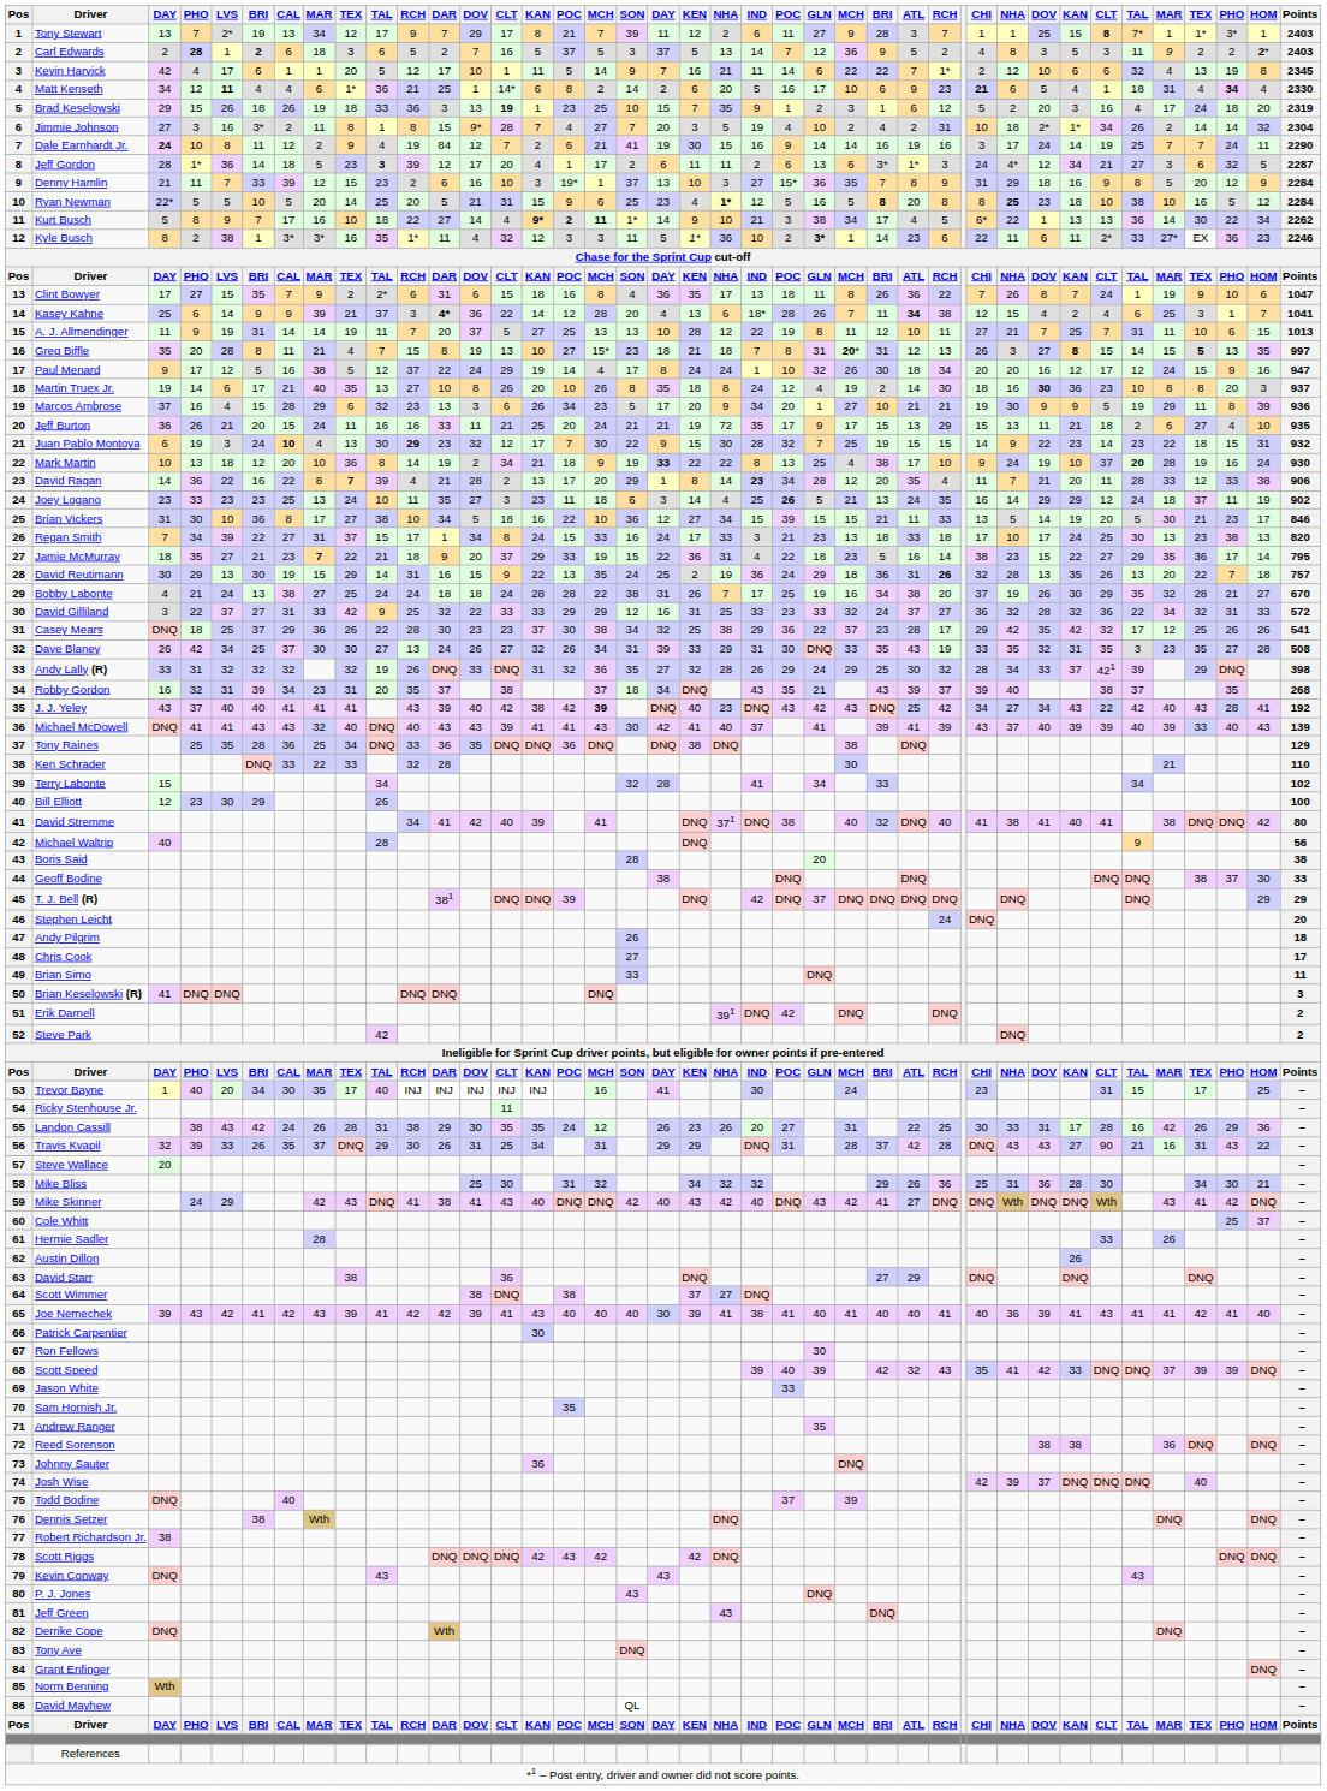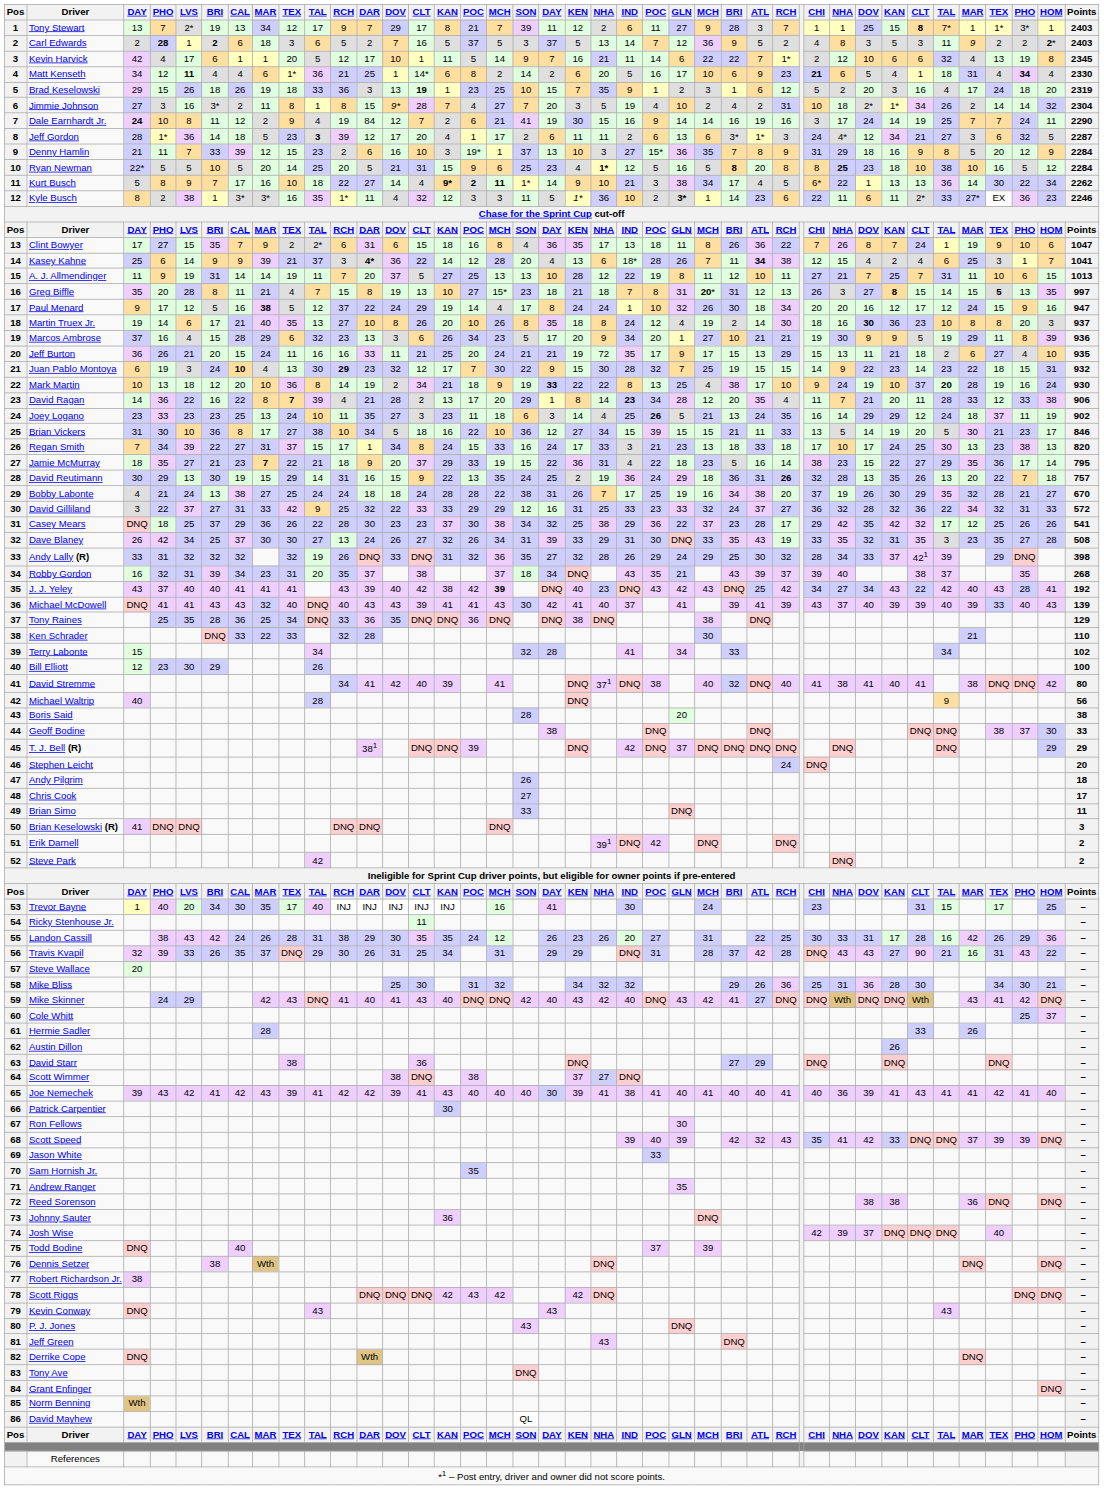Paul Menard | column 8: normal -> bold
Mike Skinner | DAR: 38 -> 40
